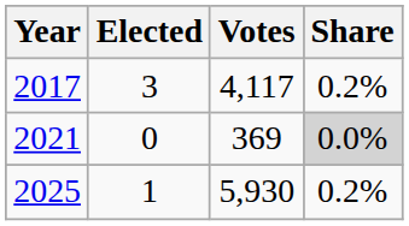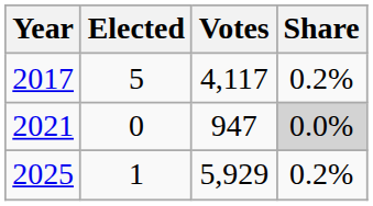2017 | Elected: 3 -> 5
2021 | Votes: 369 -> 947
2025 | Votes: 5,930 -> 5,929
